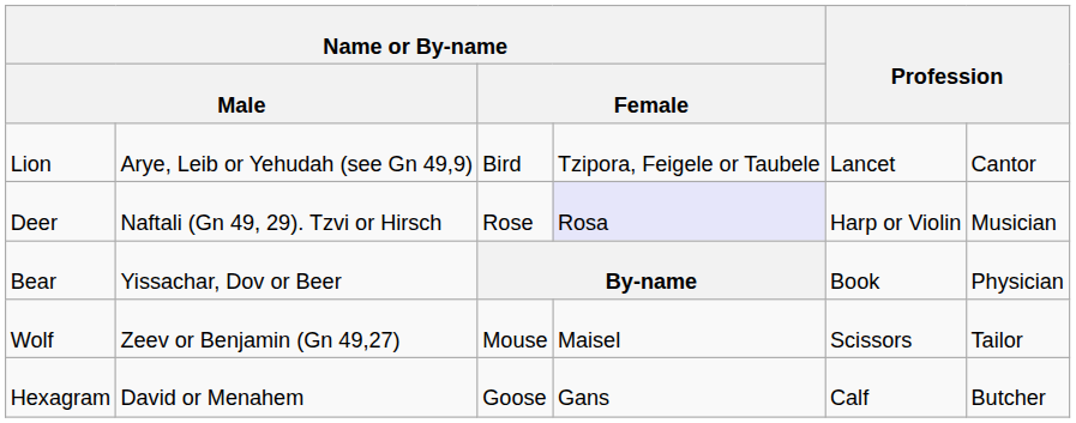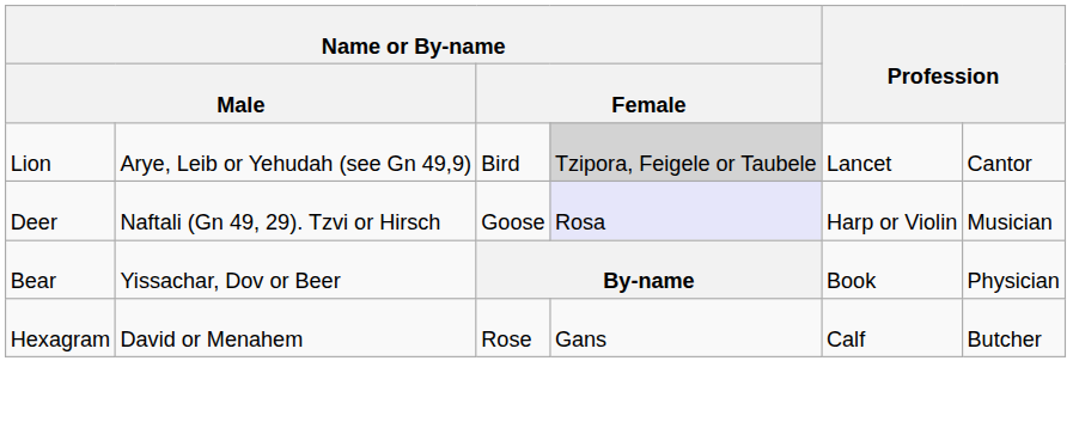Lion | column 4: no background -> lightgrey background
Deer | column 3: Rose -> Goose
- row: Wolf | Zeev or Benjamin (Gn 49,27) | Mouse | Maisel | Scissors | Tailor
Hexagram | column 3: Goose -> Rose
